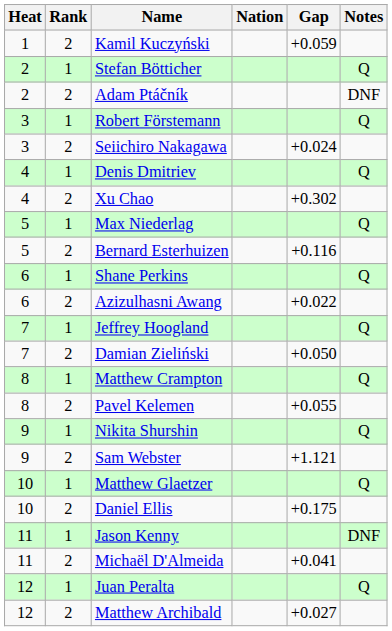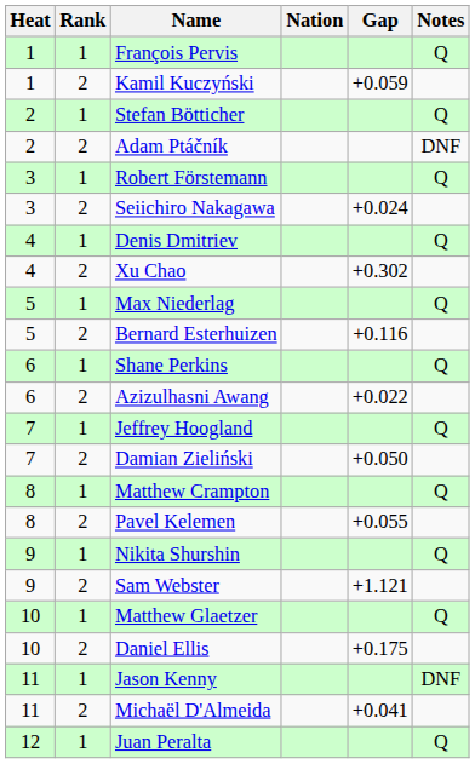+ row: 1 | 1 | François Pervis | Q
- row: 12 | 2 | Matthew Archibald | +0.027
